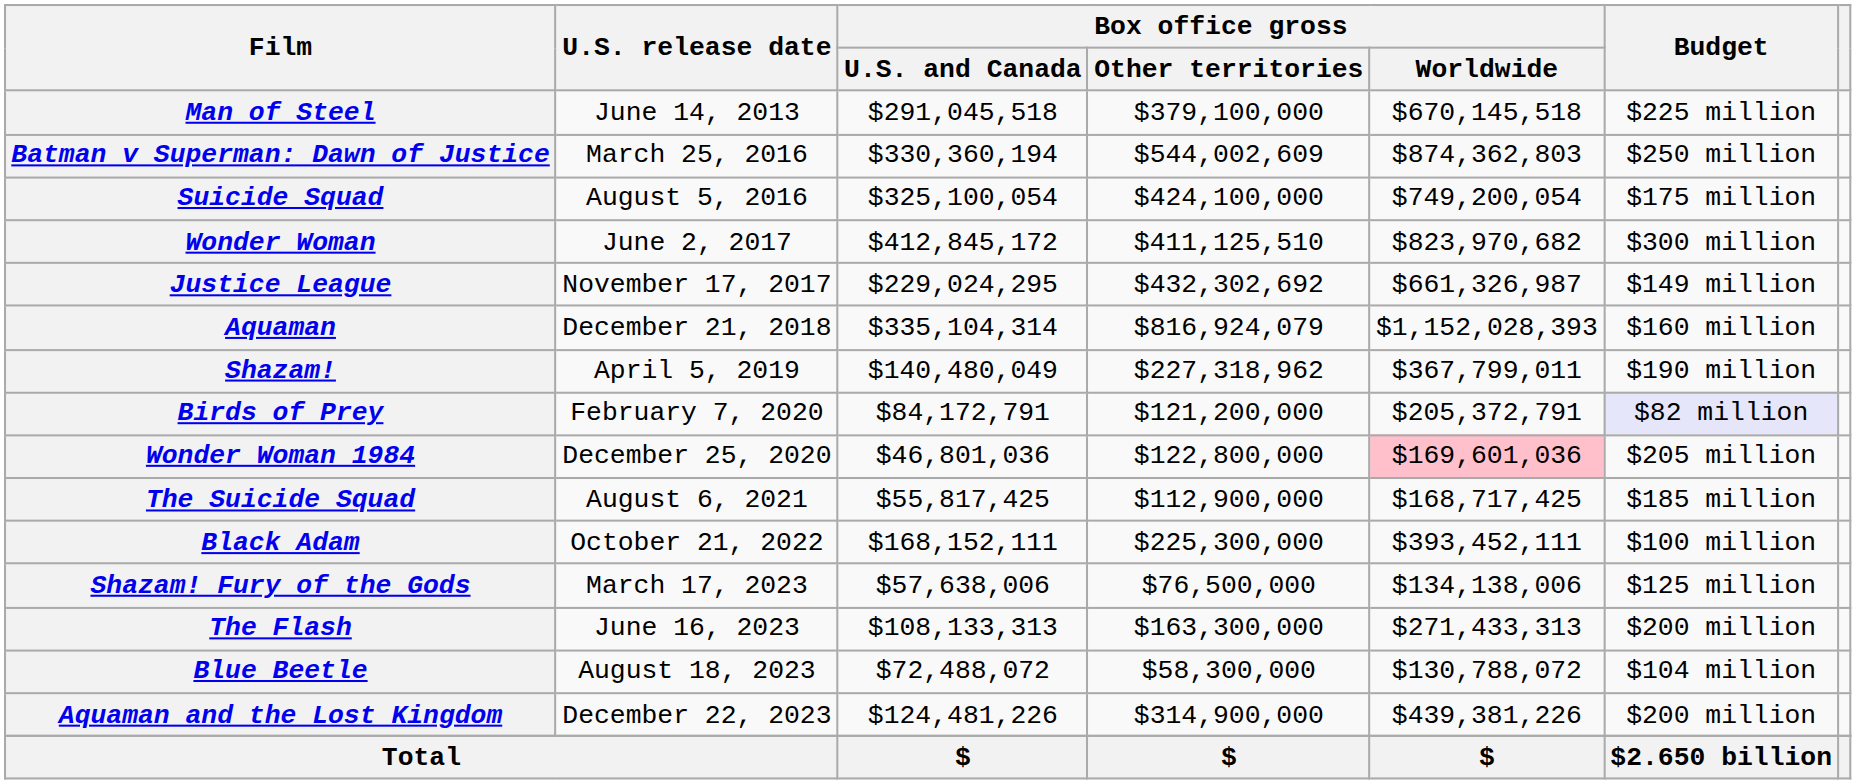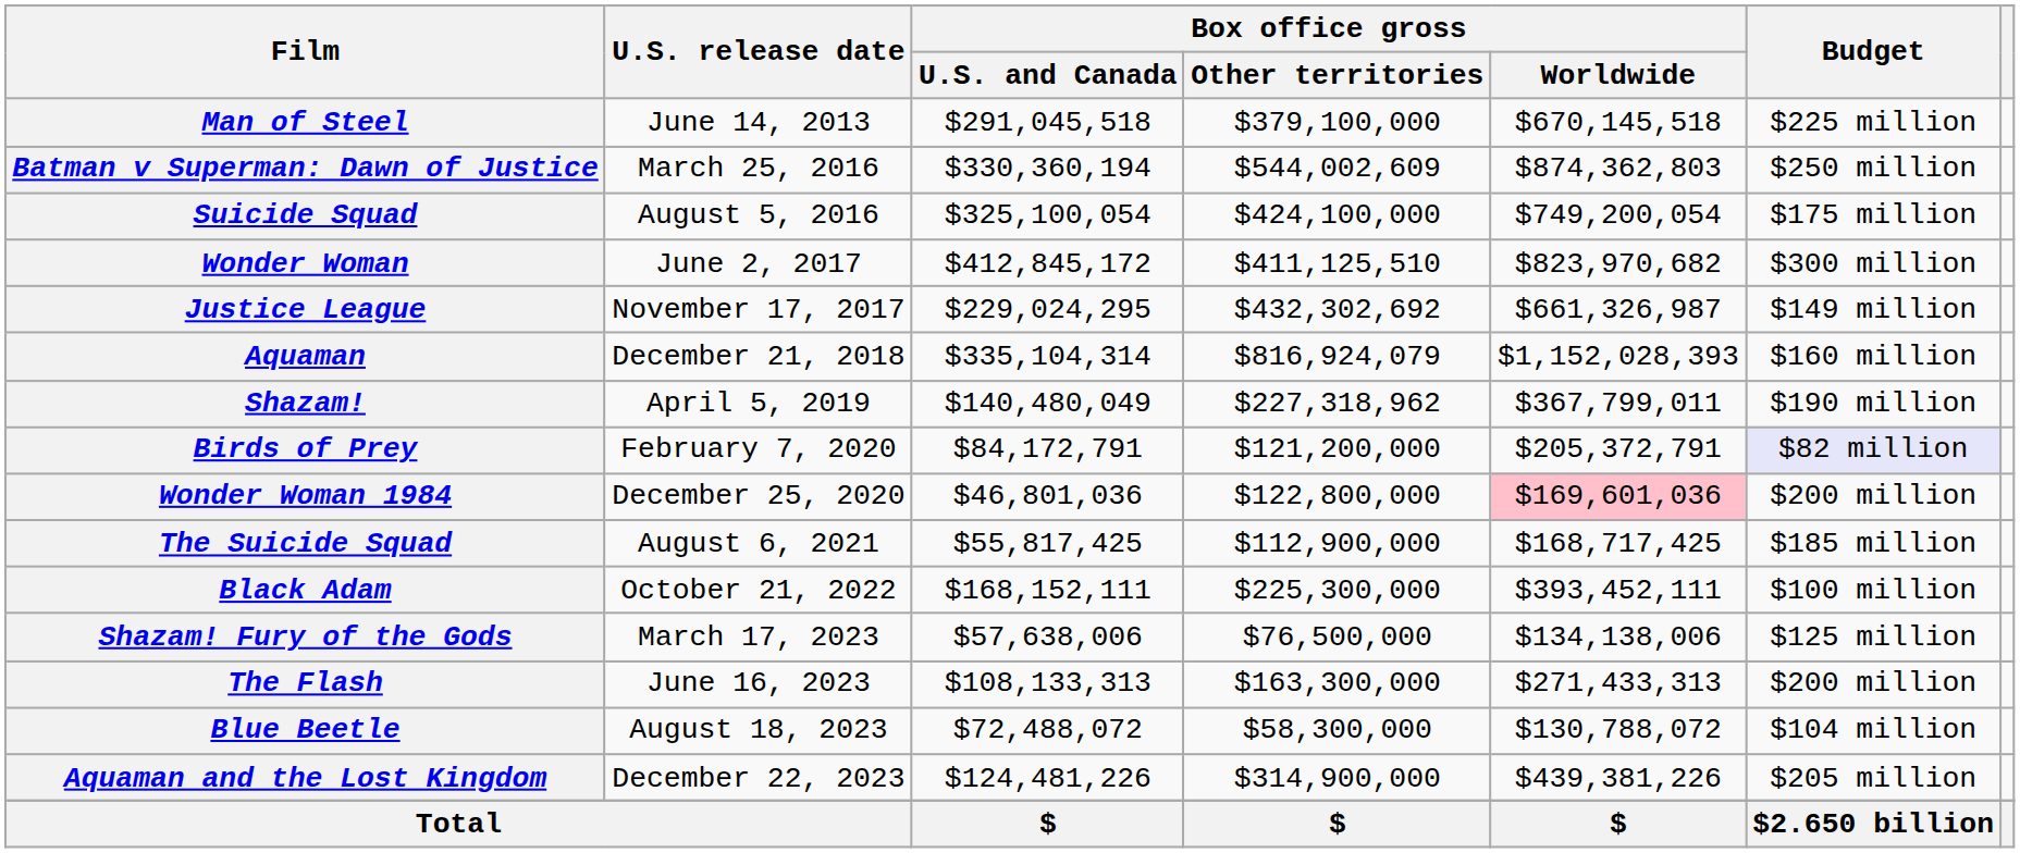Wonder Woman 1984 | Budget: $205 million -> $200 million
Aquaman and the Lost Kingdom | Budget: $200 million -> $205 million
